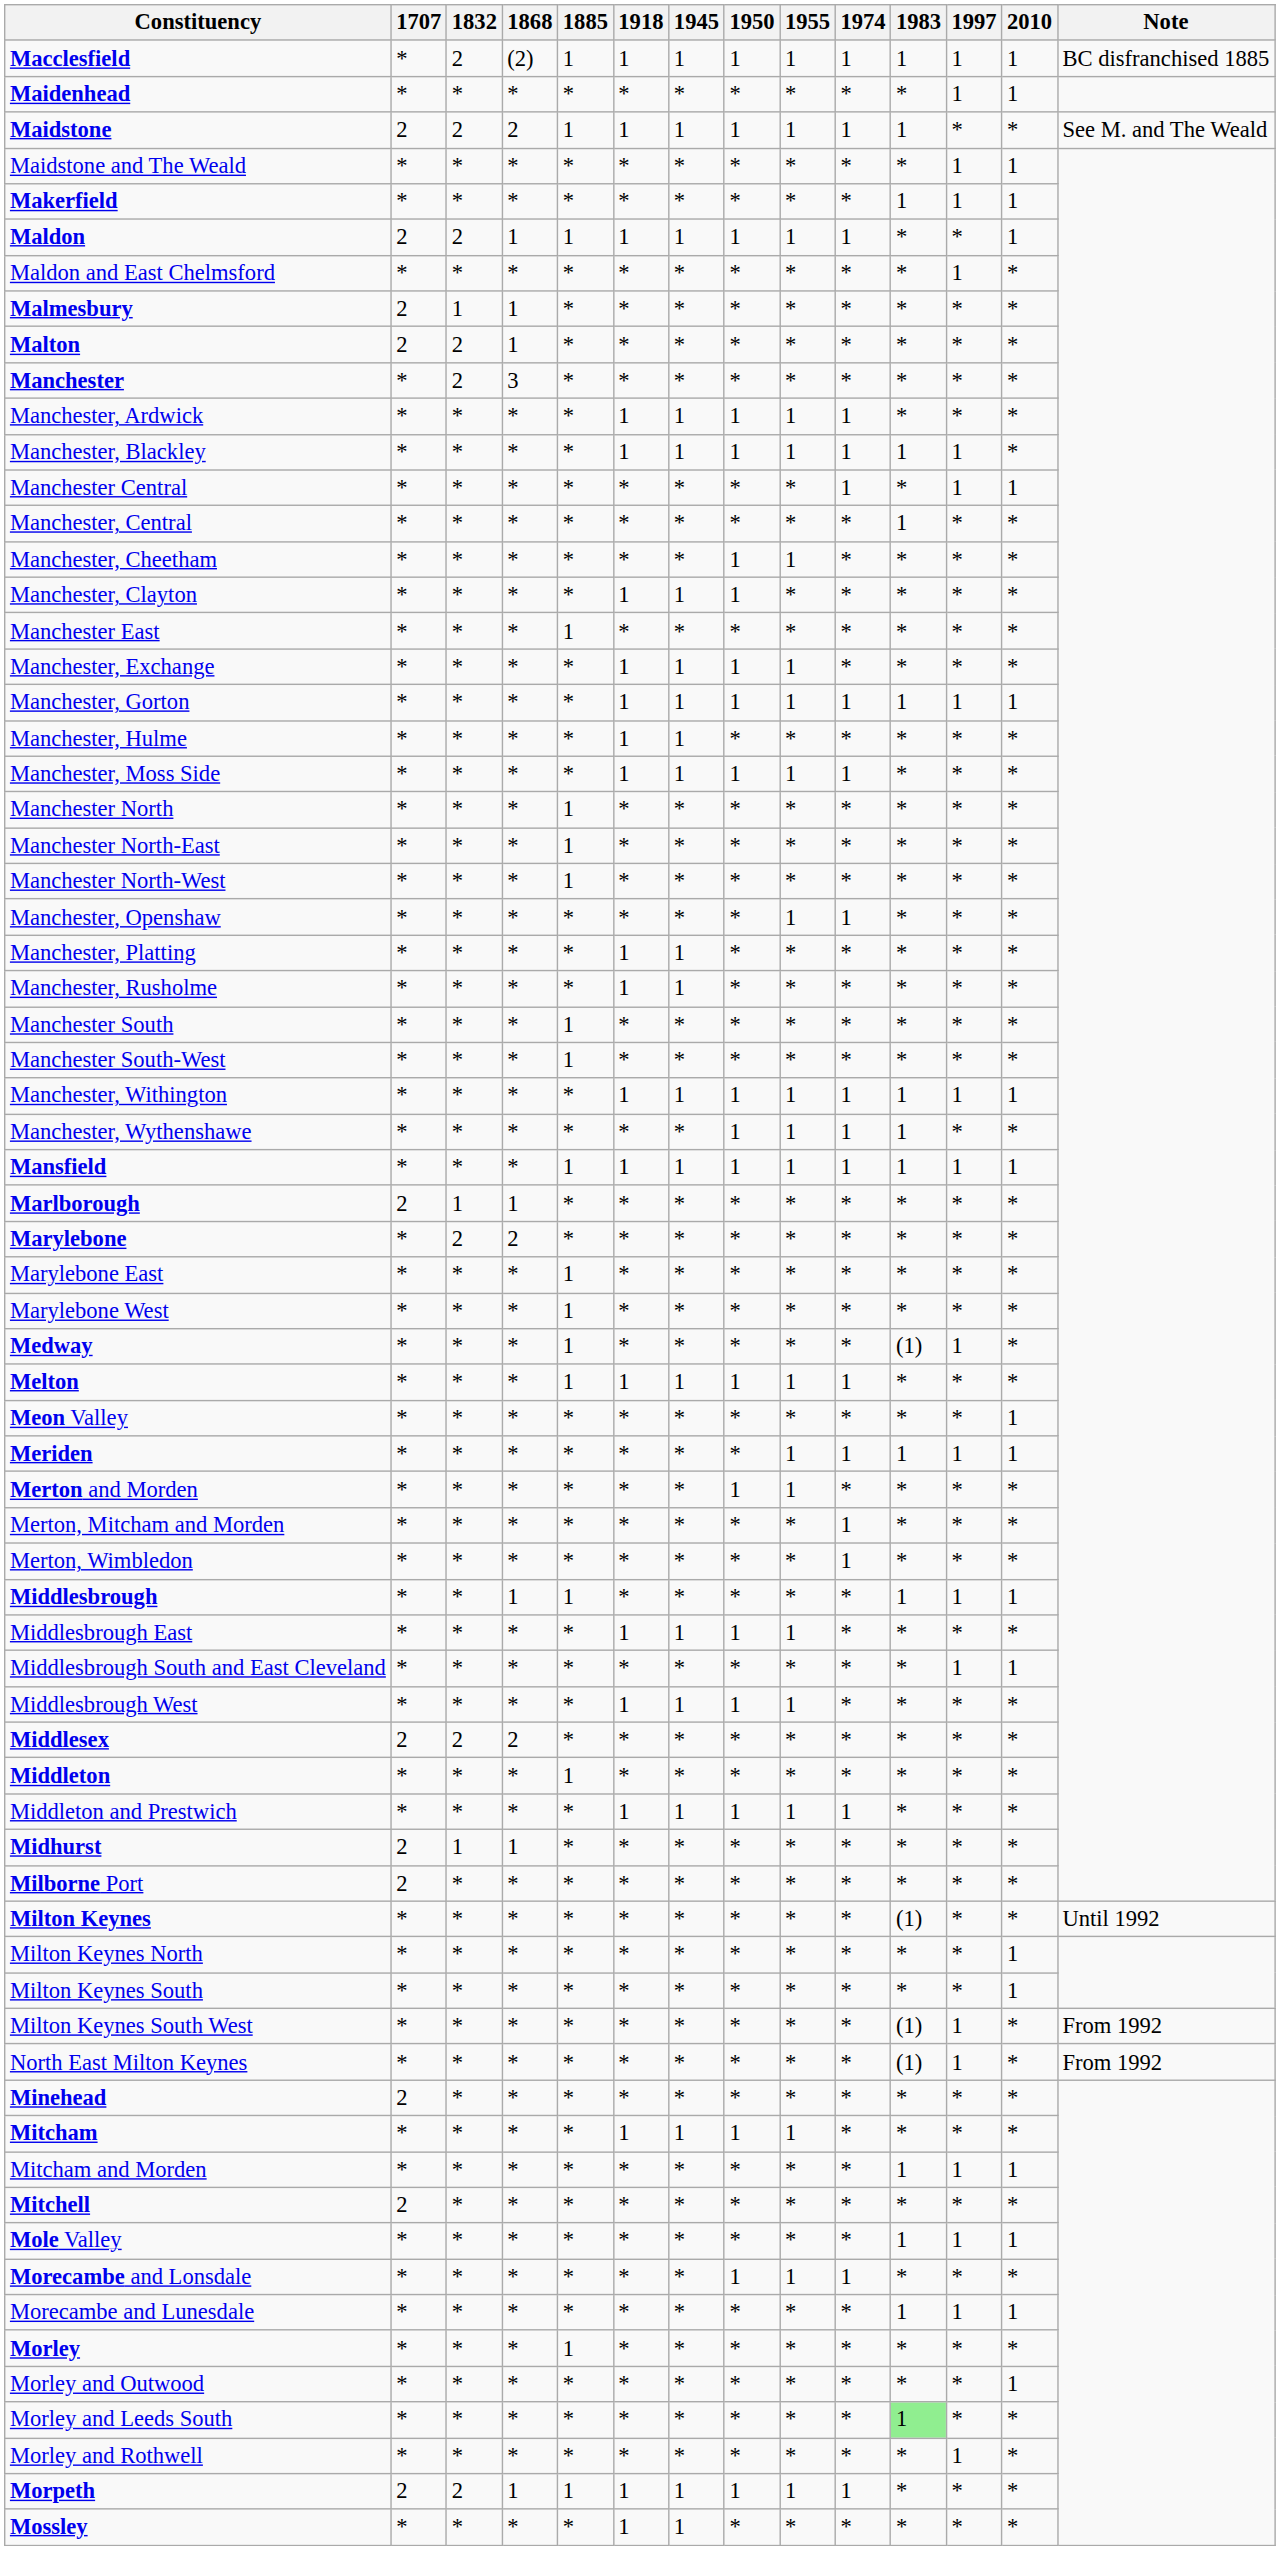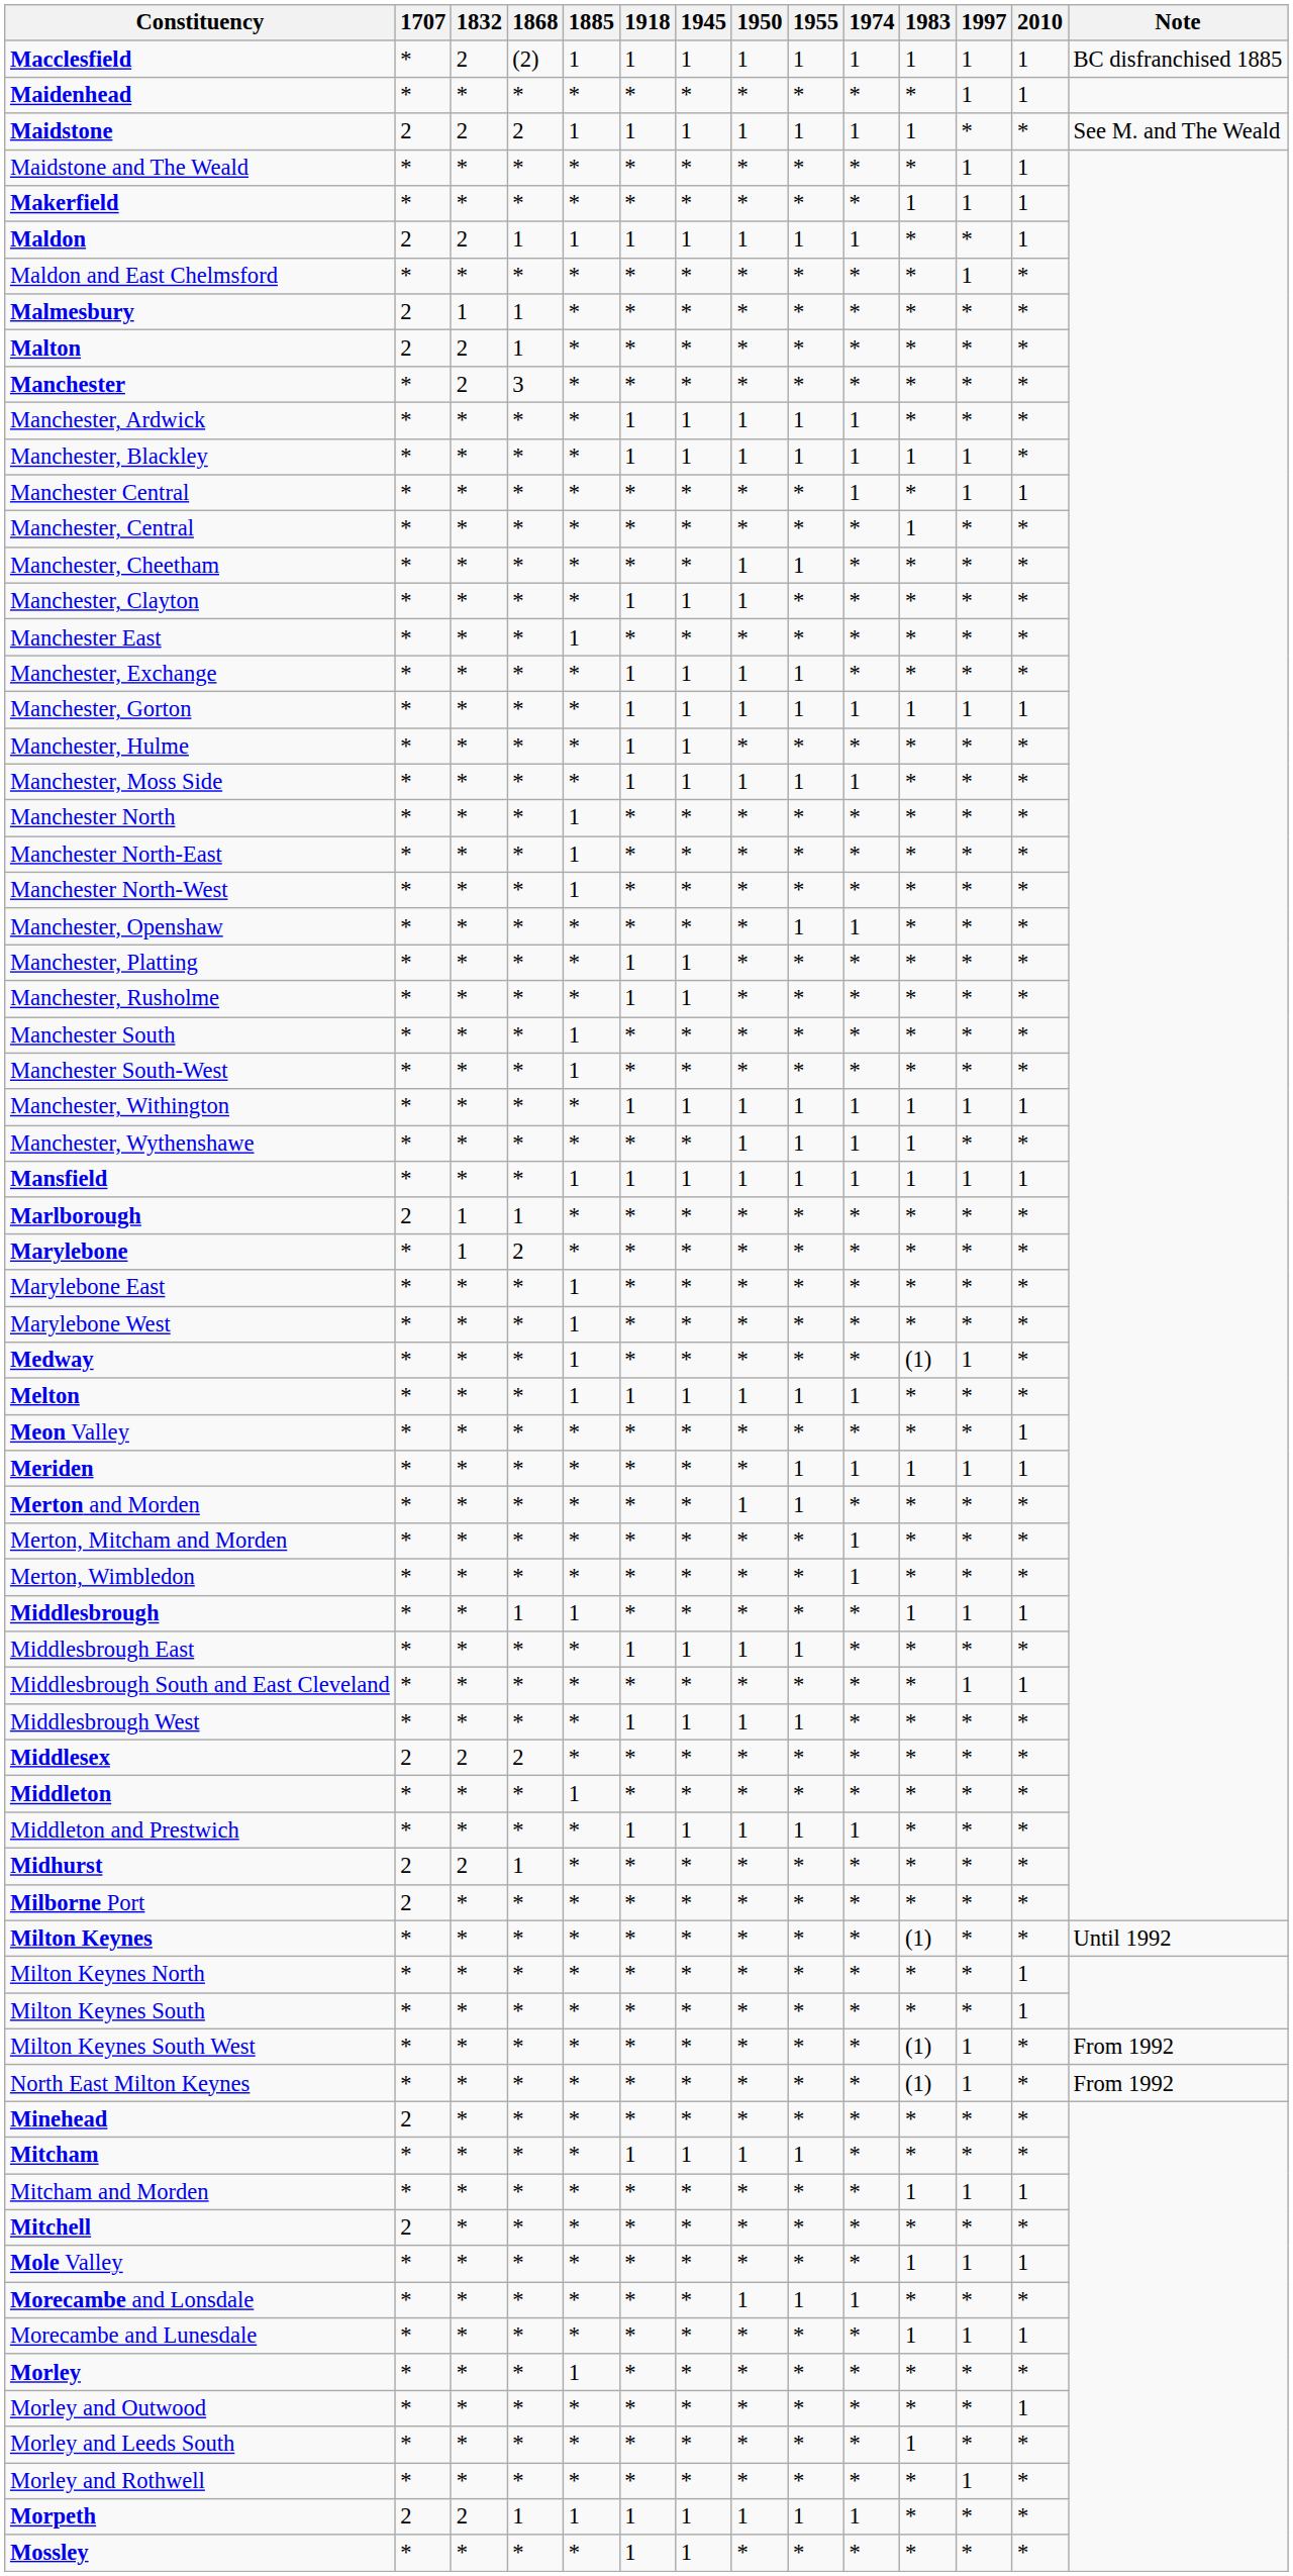Marylebone | 1832: 2 -> 1
Midhurst | 1832: 1 -> 2
Morley and Leeds South | 1983: lightgreen background -> no background
